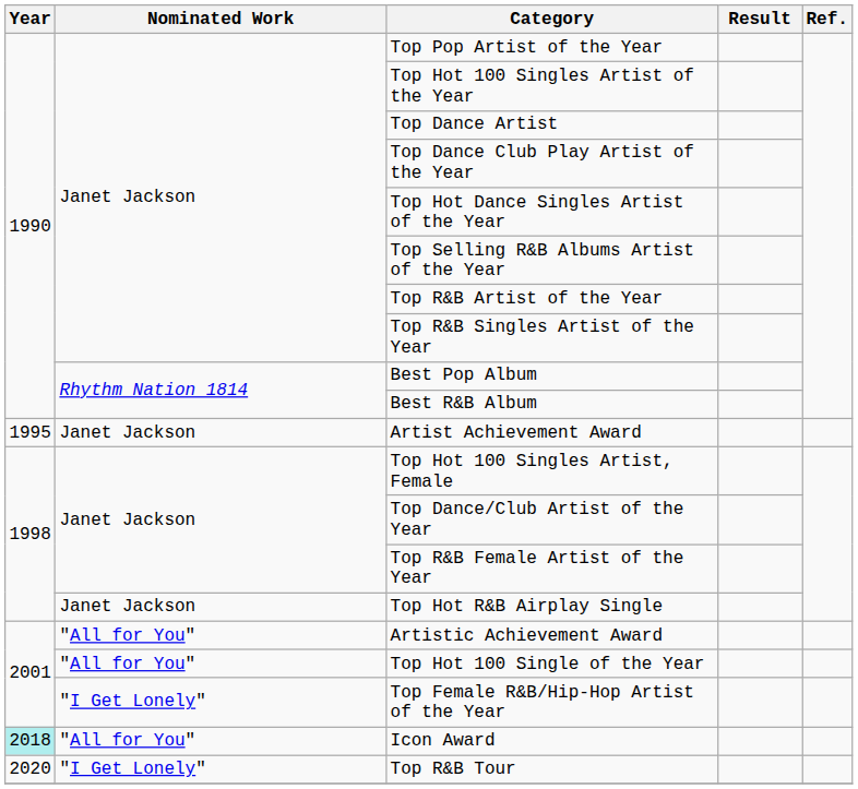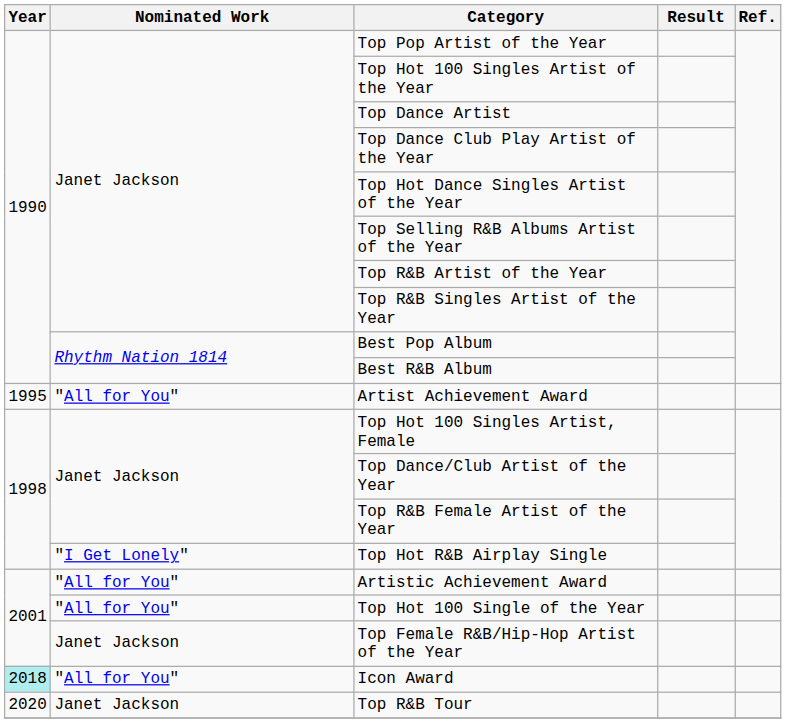Artist Achievement Award | Nominated Work: Janet Jackson -> "All for You"
Top Hot R&B Airplay Single | Nominated Work: Janet Jackson -> "I Get Lonely"
Top Female R&B/Hip-Hop Artist of the Year | Nominated Work: "I Get Lonely" -> Janet Jackson
Top R&B Tour | Nominated Work: "I Get Lonely" -> Janet Jackson
